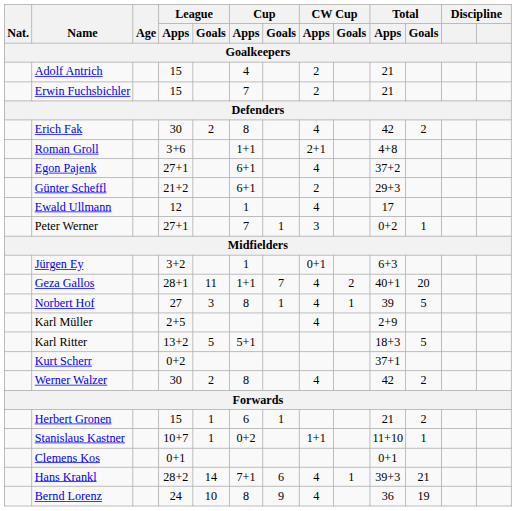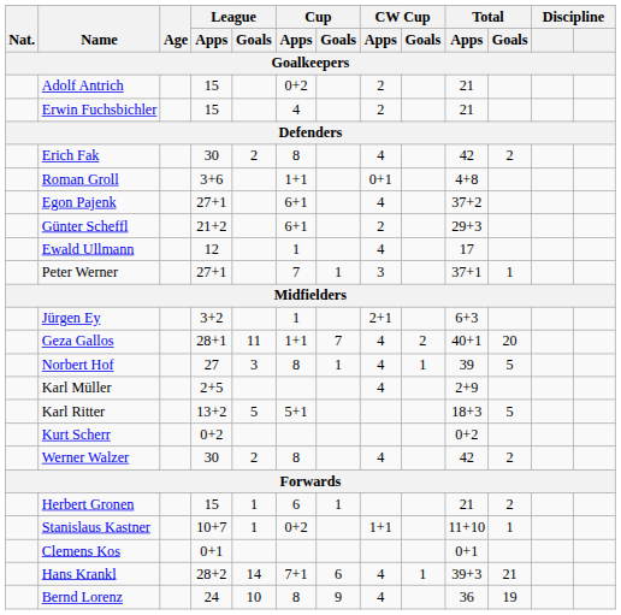Adolf Antrich | Cup / Apps: 4 -> 0+2
Erwin Fuchsbichler | Cup / Apps: 7 -> 4
Roman Groll | CW Cup / Apps: 2+1 -> 0+1
Peter Werner | Total / Apps: 0+2 -> 37+1
Jürgen Ey | CW Cup / Apps: 0+1 -> 2+1
Kurt Scherr | Total / Apps: 37+1 -> 0+2
